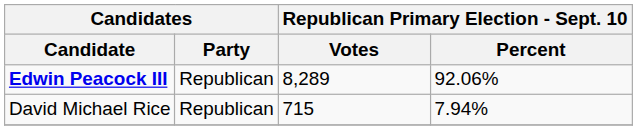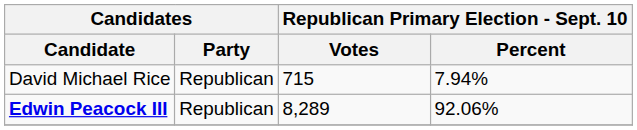rows swapped: Edwin Peacock III <-> David Michael Rice
